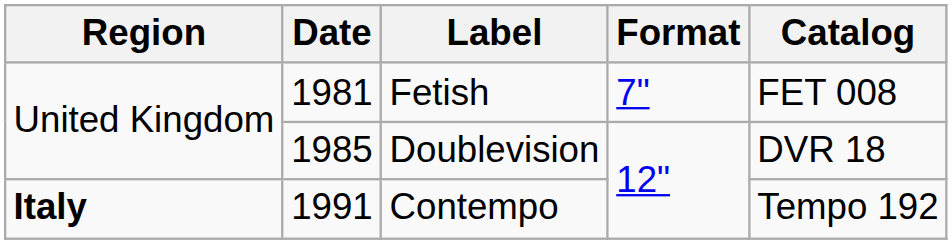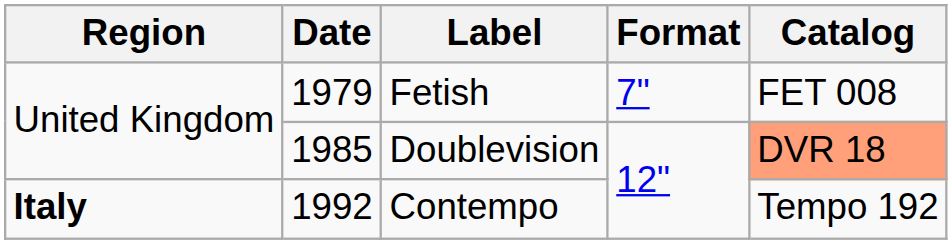Fetish | Date: 1981 -> 1979
Doublevision | Catalog: no background -> lightsalmon background
Contempo | Date: 1991 -> 1992
